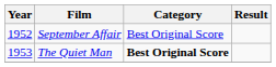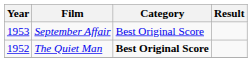September Affair | Year: 1952 -> 1953
The Quiet Man | Year: 1953 -> 1952
